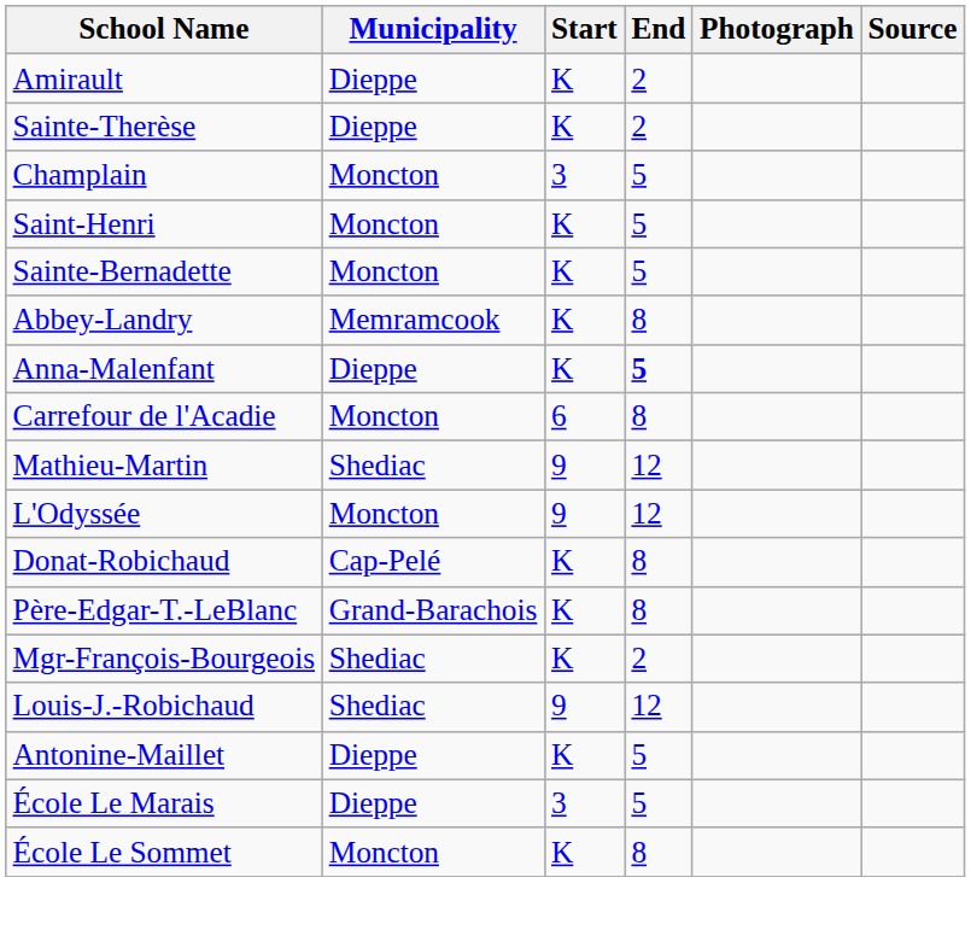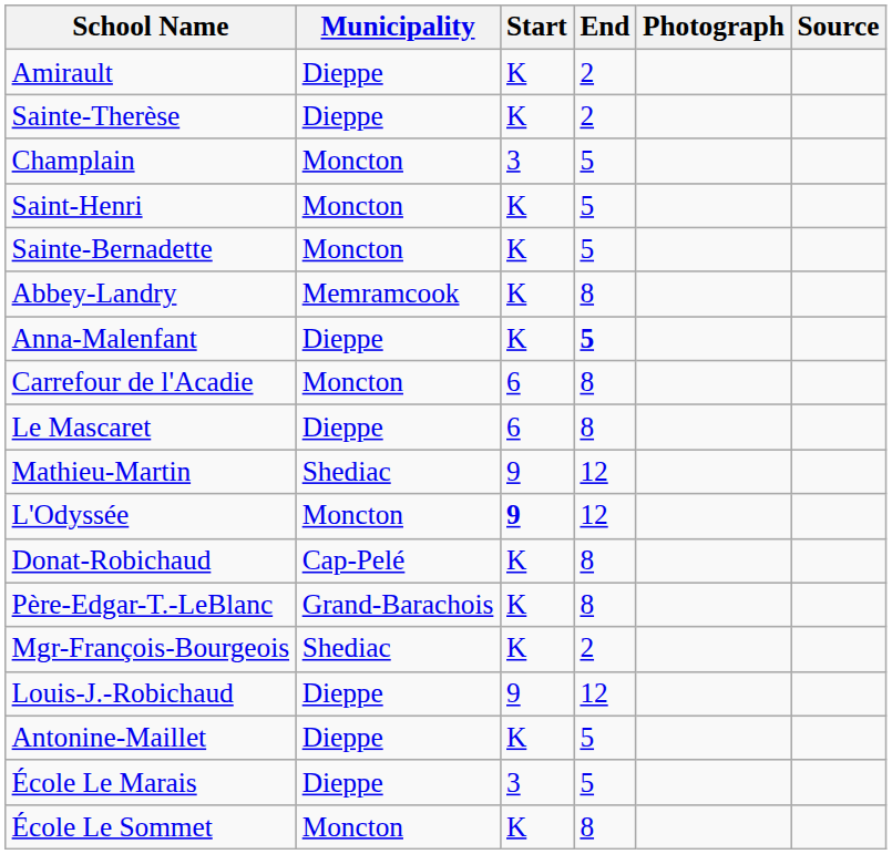+ row: Le Mascaret | Dieppe | 6 | 8
L'Odyssée | Start: normal -> bold
Louis-J.-Robichaud | Municipality: Shediac -> Dieppe
